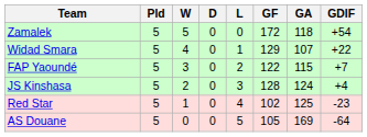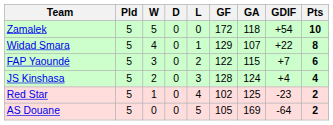+ column: Pts | 10 | 8 | 6 | 4 | 2 | 2
